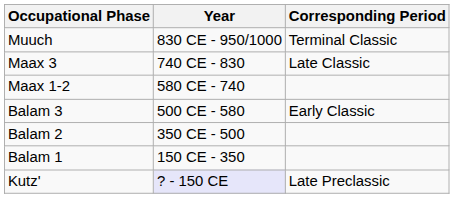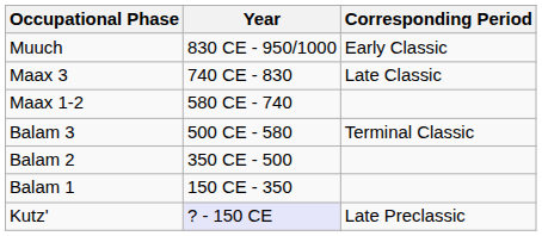Muuch | Corresponding Period: Terminal Classic -> Early Classic
Balam 3 | Corresponding Period: Early Classic -> Terminal Classic
